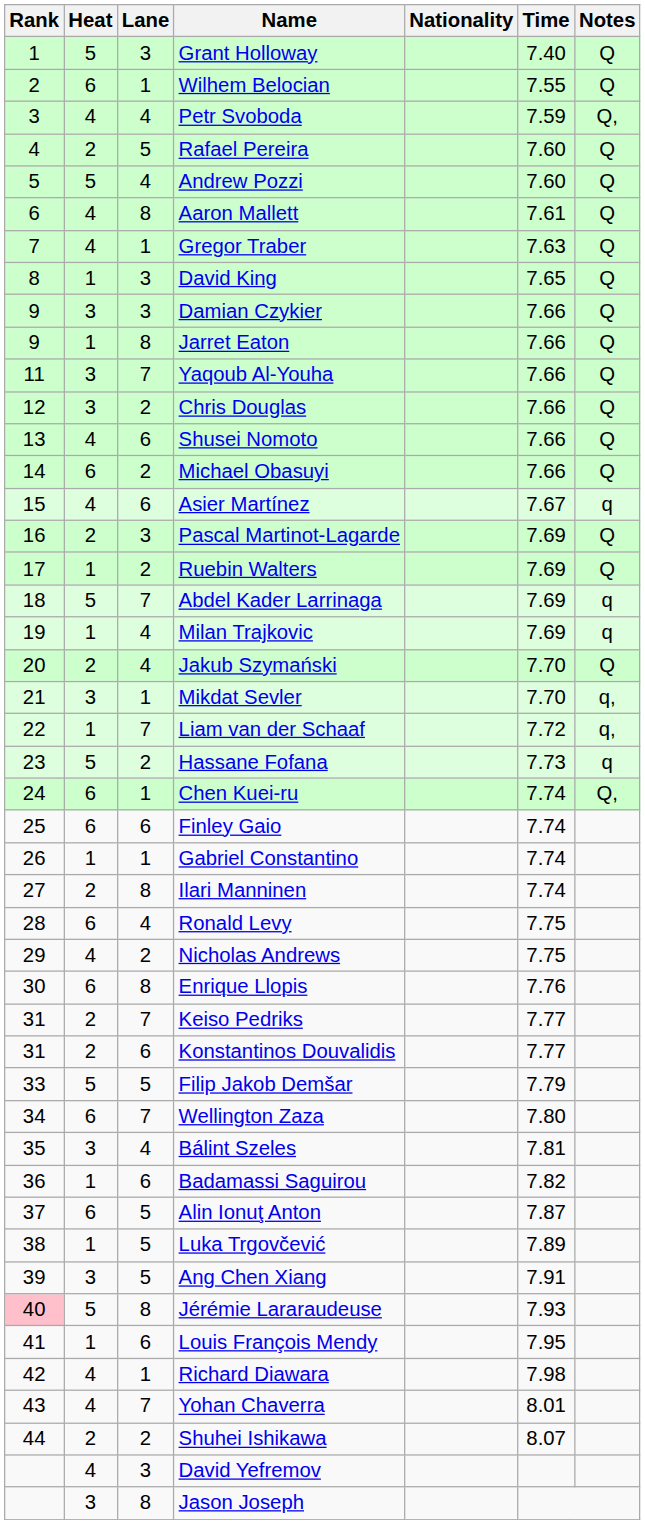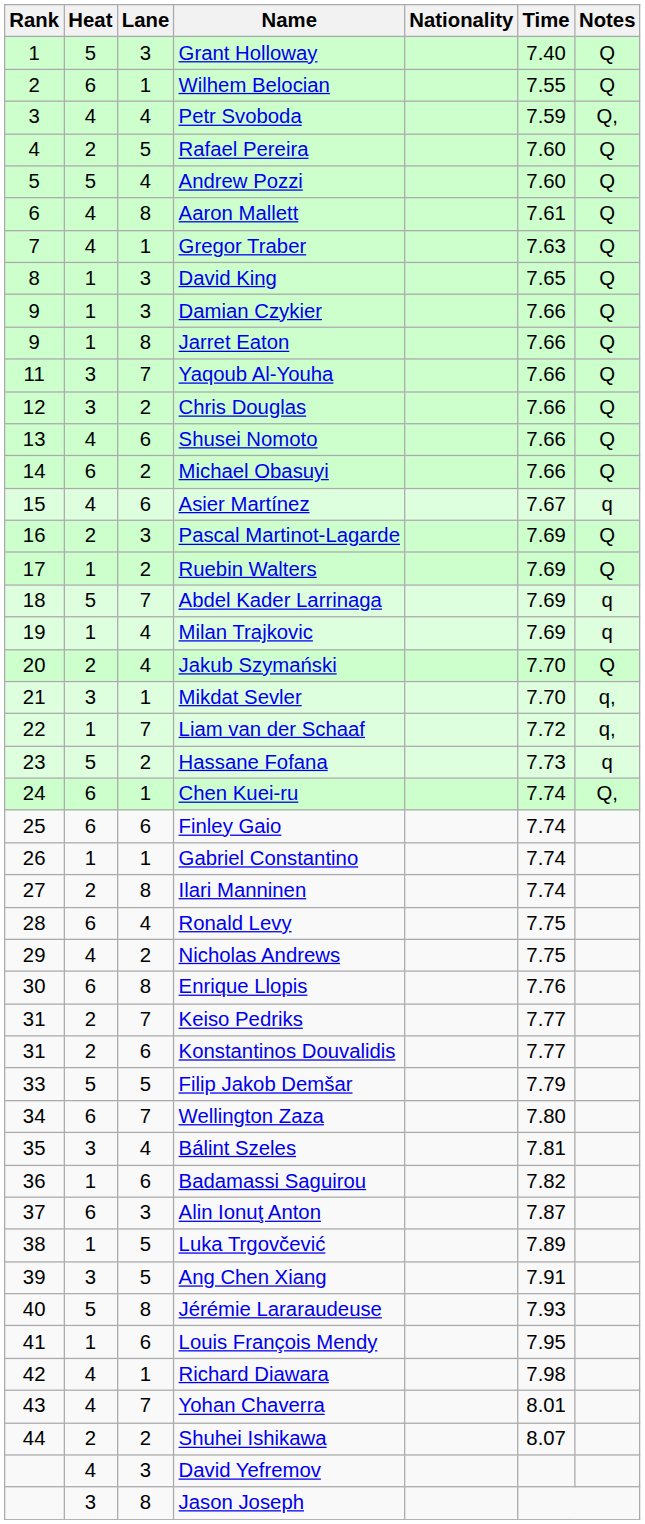Damian Czykier | Heat: 3 -> 1
Alin Ionuţ Anton | Lane: 5 -> 3
Jérémie Lararaudeuse | Rank: pink background -> no background
